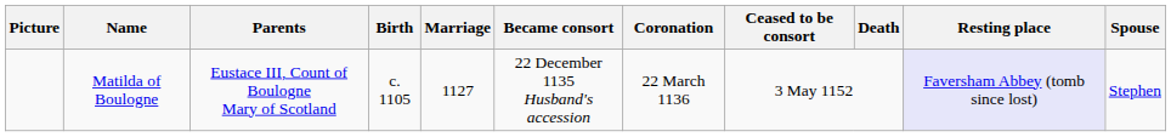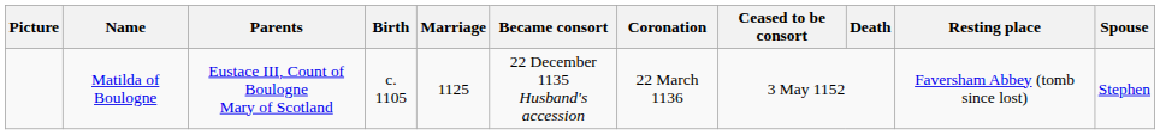Matilda of Boulogne | Marriage: 1127 -> 1125
Matilda of Boulogne | Resting place: lavender background -> no background
